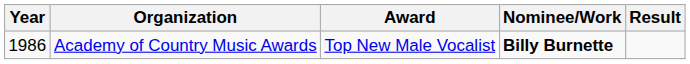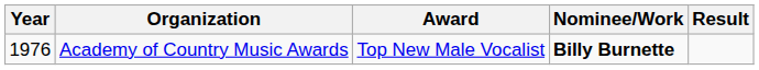Academy of Country Music Awards | Year: 1986 -> 1976
